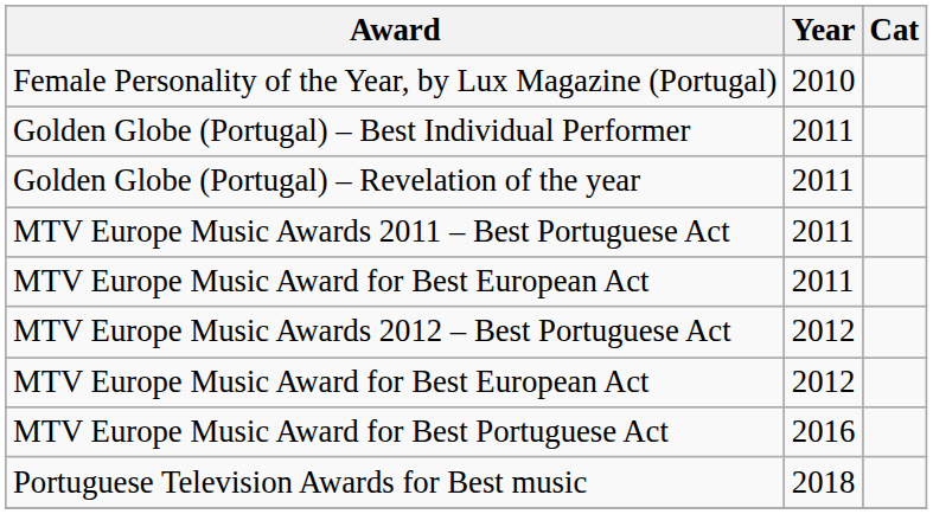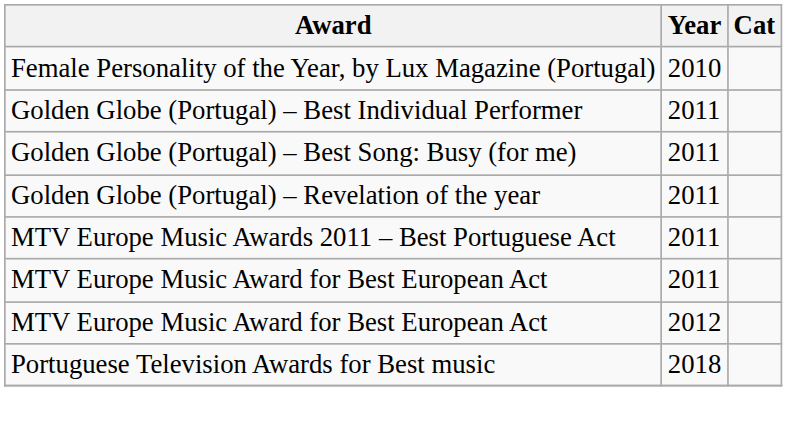+ row: Golden Globe (Portugal) – Best Song: Busy (for me) | 2011
- row: MTV Europe Music Awards 2012 – Best Portuguese Act | 2012
- row: MTV Europe Music Award for Best Portuguese Act | 2016
